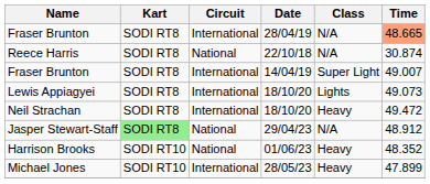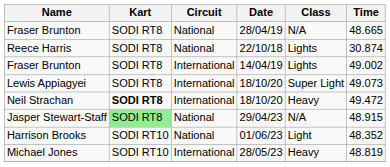Fraser Brunton / 28/04/19 | Circuit: International -> National
Fraser Brunton / 28/04/19 | Time: lightsalmon background -> no background
Reece Harris | Class: N/A -> Lights
Fraser Brunton / 14/04/19 | Class: Super Light -> Lights
Fraser Brunton / 14/04/19 | Time: 49.007 -> 49.002
Lewis Appiagyei | Class: Lights -> Super Light
Neil Strachan | Kart: normal -> bold
Jasper Stewart-Staff | Time: 48.912 -> 48.915
Harrison Brooks | Class: Heavy -> Light
Michael Jones | Time: 47.899 -> 48.819
